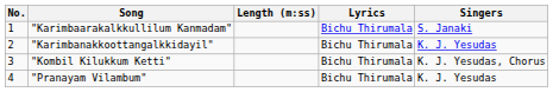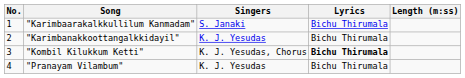columns swapped: Singers <-> Length (m:ss)
"Kombil Kilukkum Ketti" | Lyrics: normal -> bold
